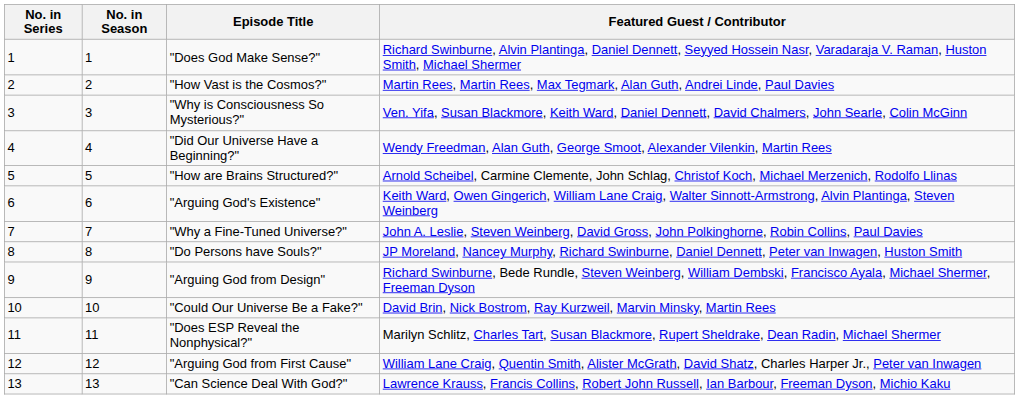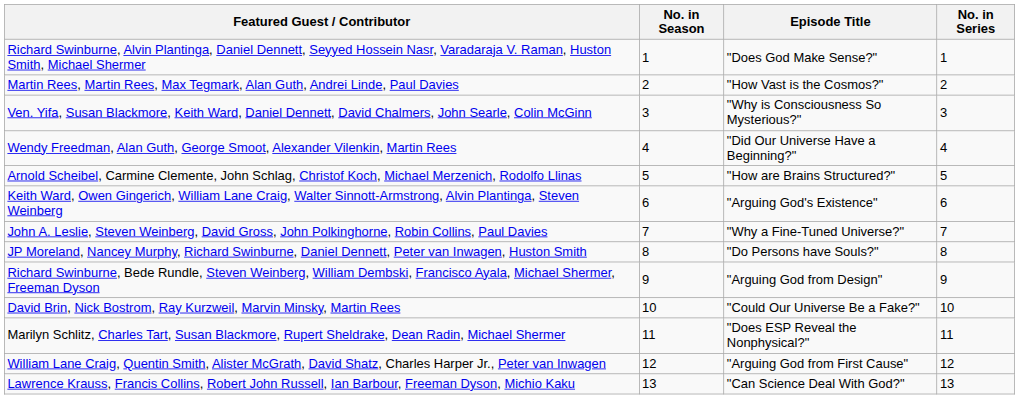columns swapped: No. in Series <-> Featured Guest / Contributor
